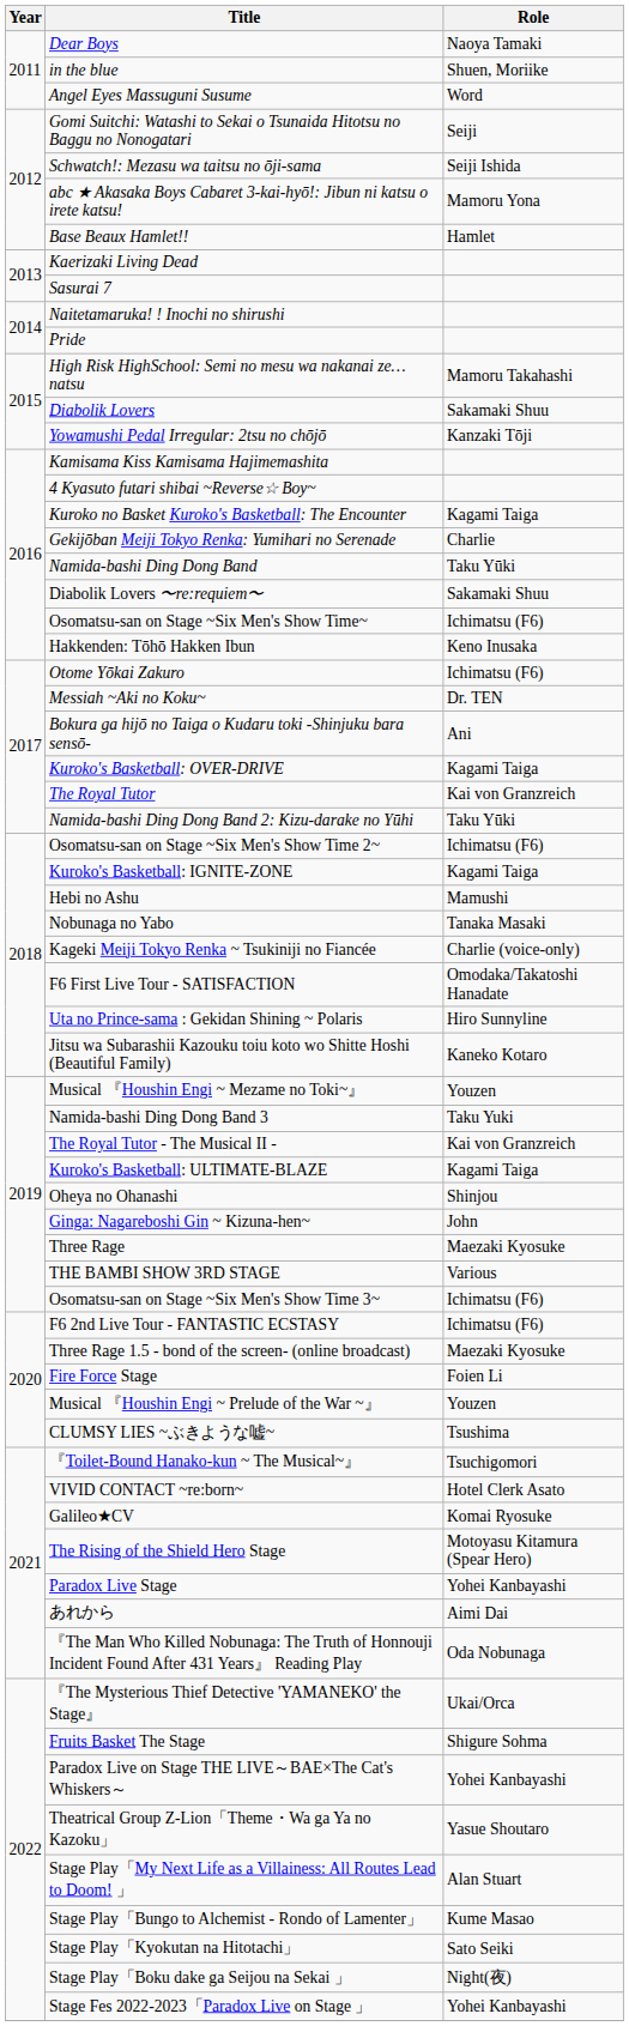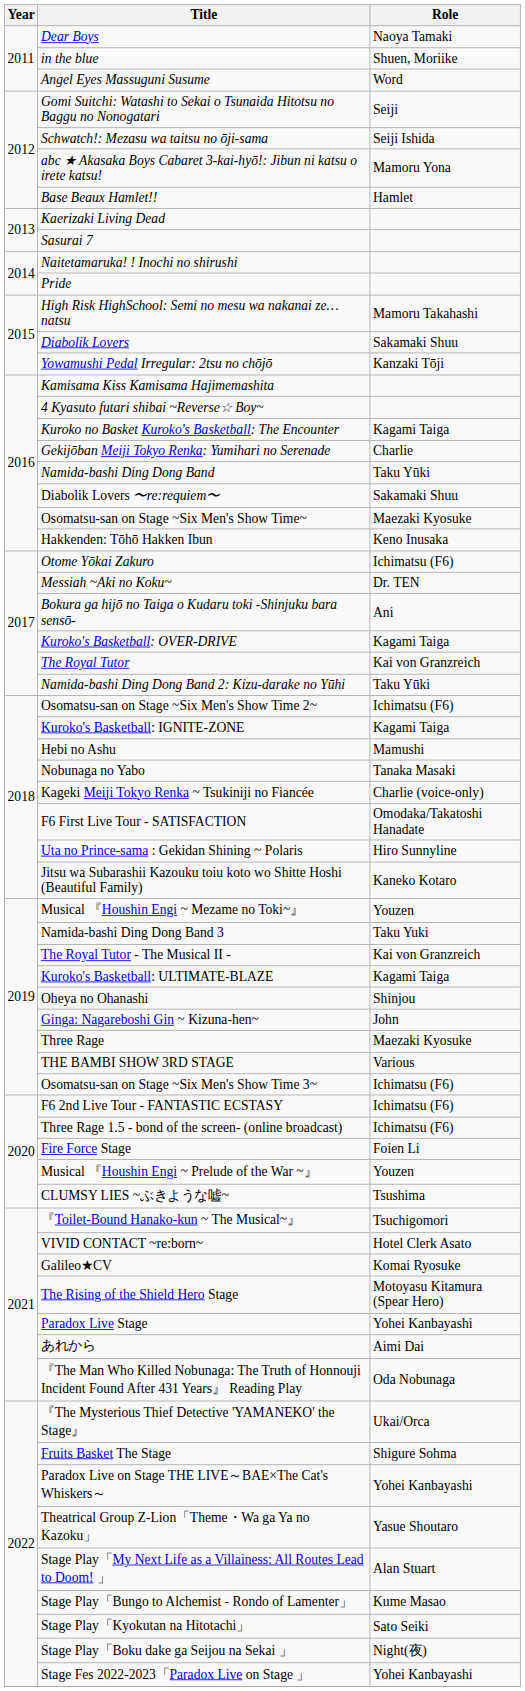Osomatsu-san on Stage ~Six Men's Show Time~ | Role: Ichimatsu (F6) -> Maezaki Kyosuke
Three Rage 1.5 - bond of the screen- (online broadcast) | Role: Maezaki Kyosuke -> Ichimatsu (F6)
